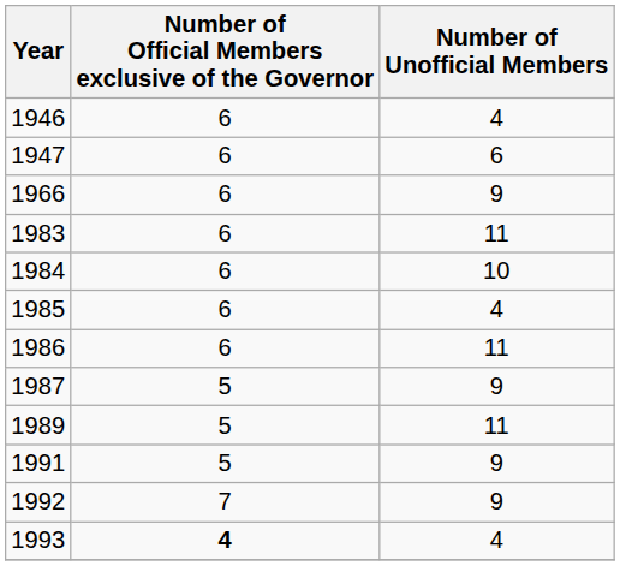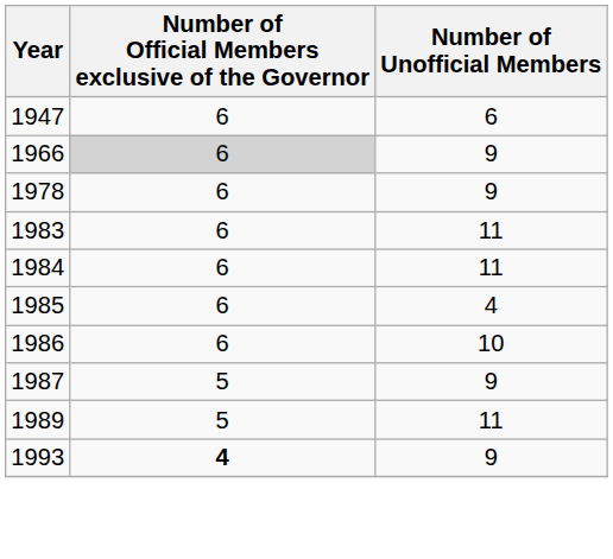- row: 1946 | 6 | 4
1966 | Number of Official Members exclusive of the Governor: no background -> lightgrey background
+ row: 1978 | 6 | 9
1984 | Number of Unofficial Members: 10 -> 11
1986 | Number of Unofficial Members: 11 -> 10
- row: 1991 | 5 | 9
- row: 1992 | 7 | 9
1993 | Number of Unofficial Members: 4 -> 9
